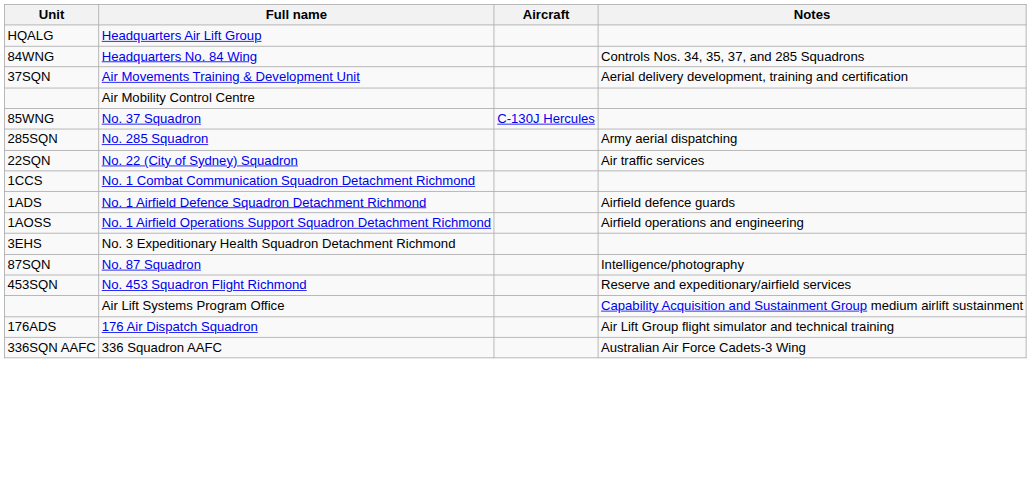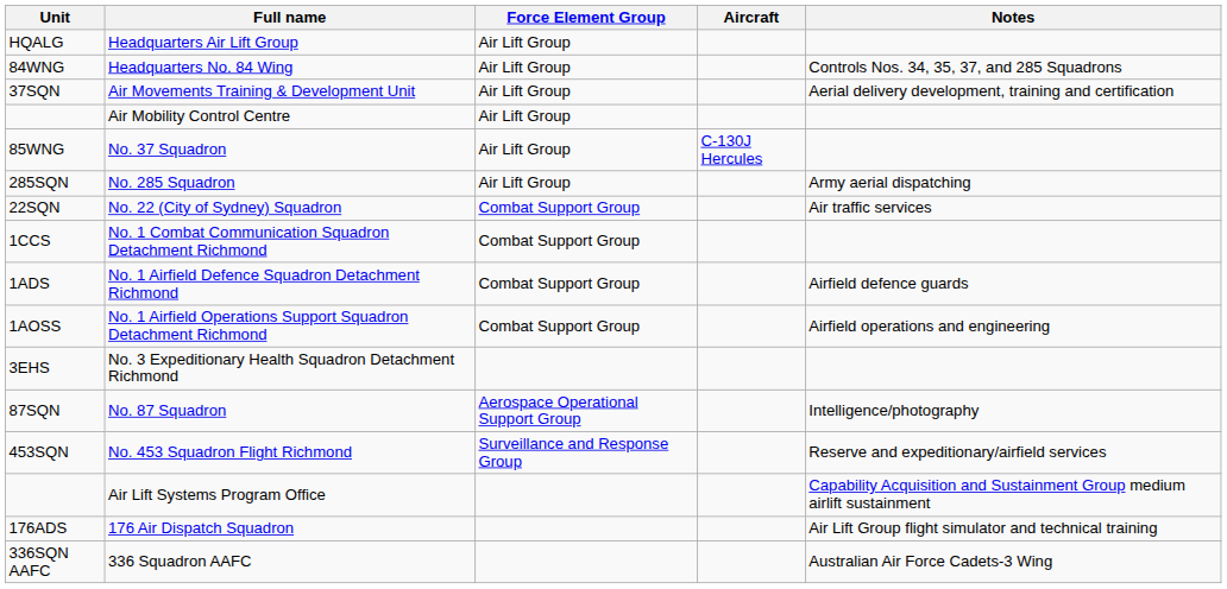+ column: Force Element Group | Air Lift Group | Air Lift Group | Air Lift Group | Air Lift Group | Air Lift Group | Air Lift Group | Combat Support Group | Combat Support Group | Combat Support Group | Combat Support Group | Aerospace Operational Support Group | Surveillance and Response Group
